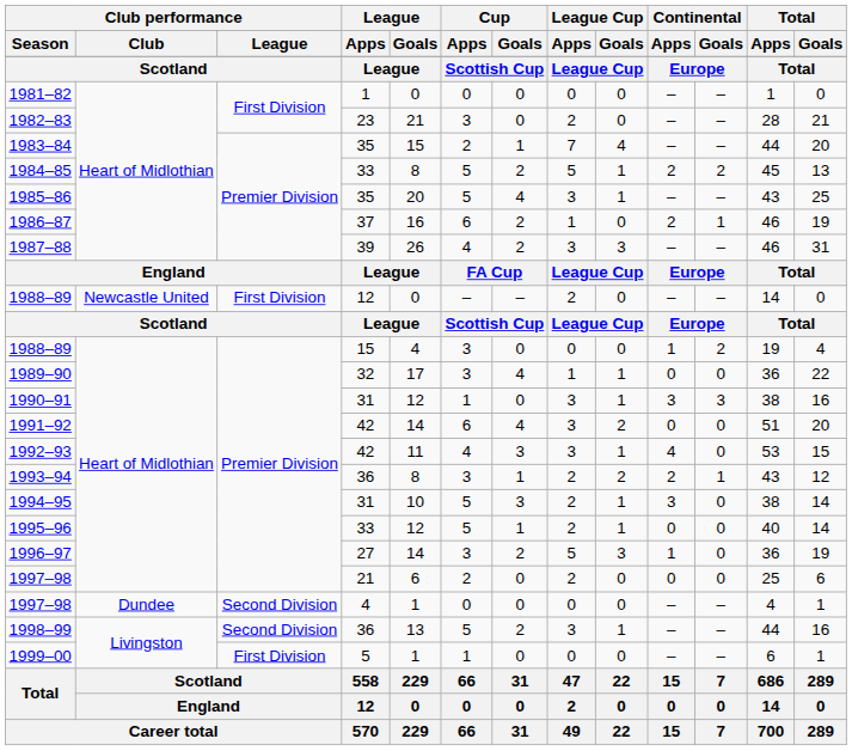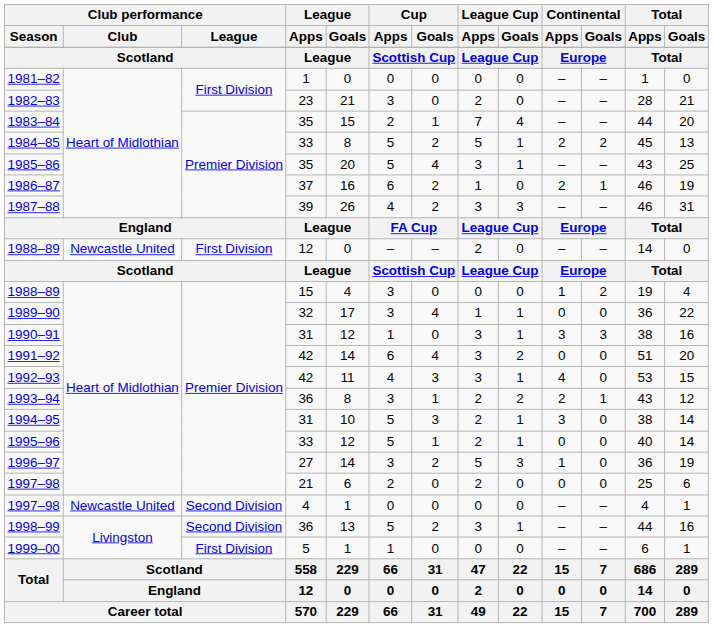1997–98 / 4 | Club performance / Club: Dundee -> Newcastle United
